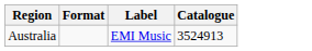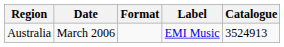+ column: Date | March 2006
